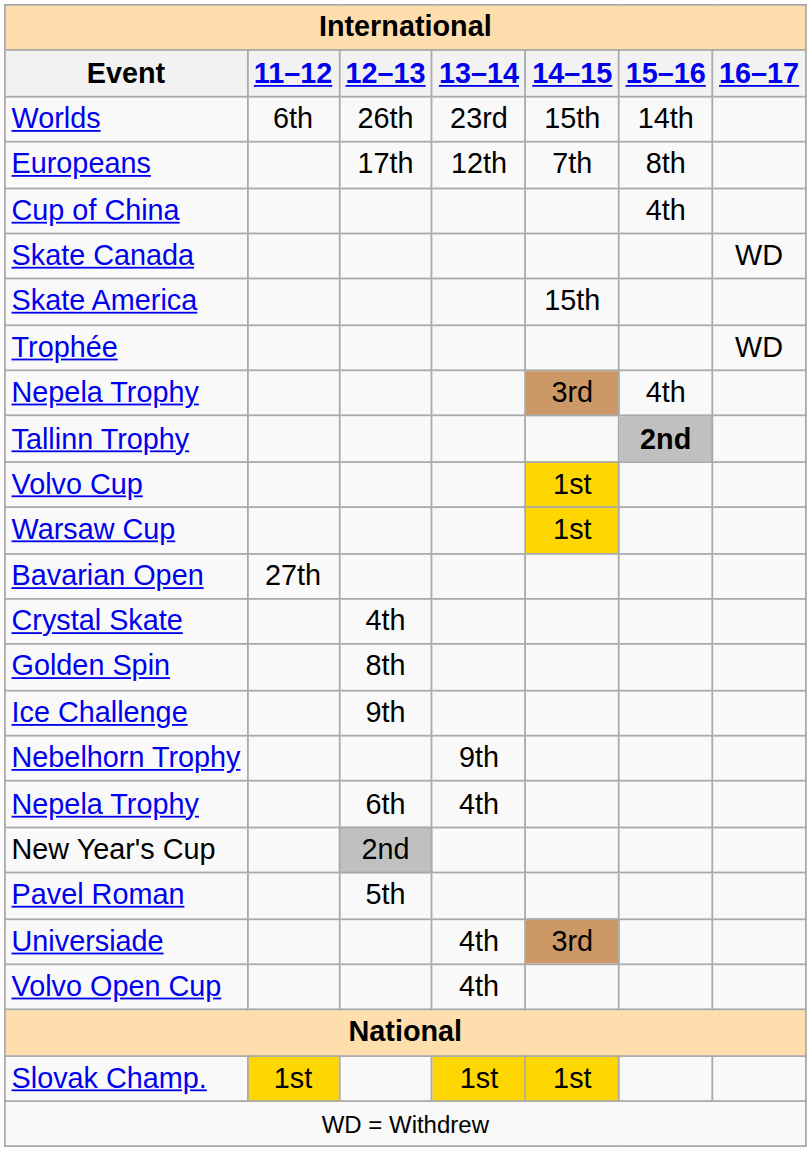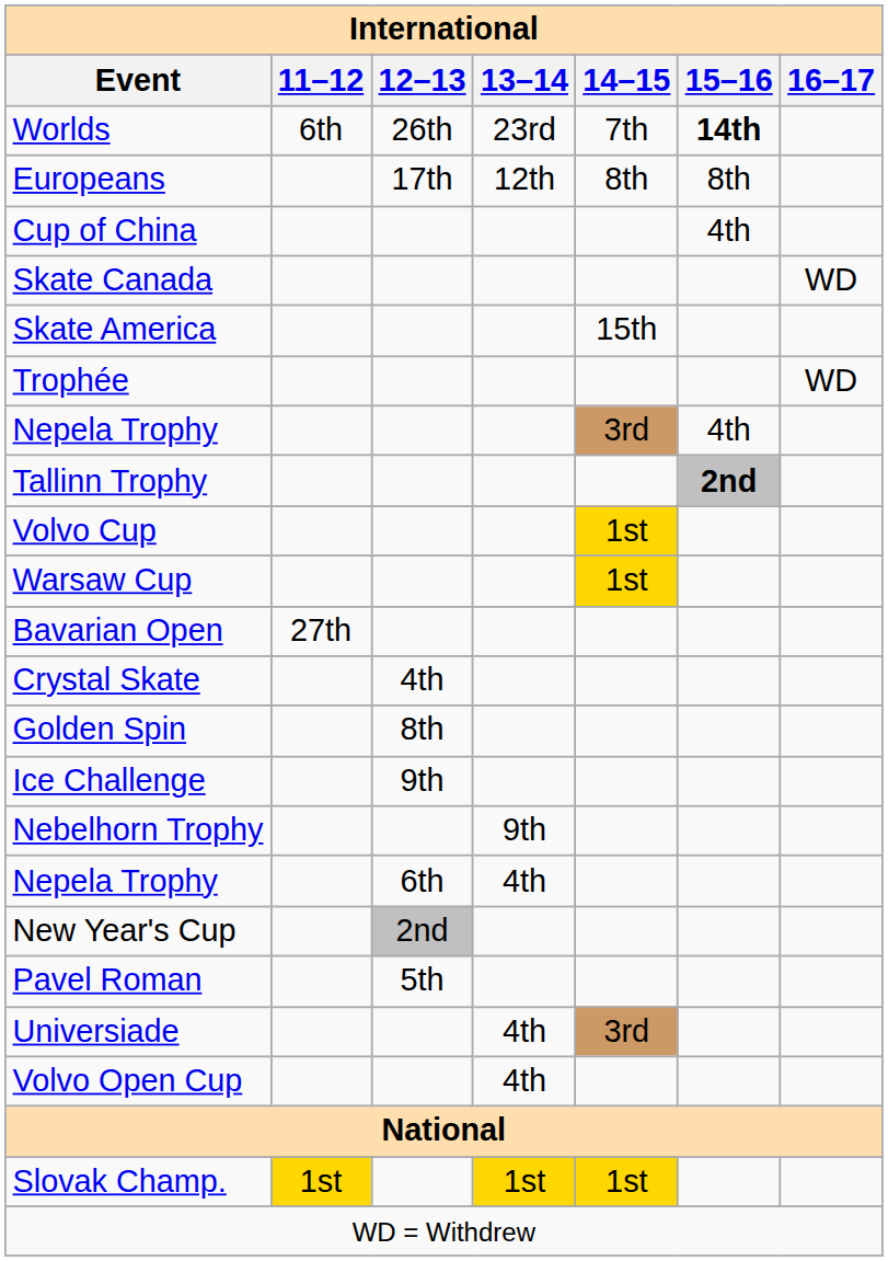Worlds | 14–15: 15th -> 7th
Worlds | 15–16: normal -> bold
Europeans | 14–15: 7th -> 8th
